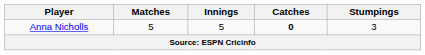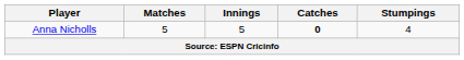Anna Nicholls | Stumpings: 3 -> 4
